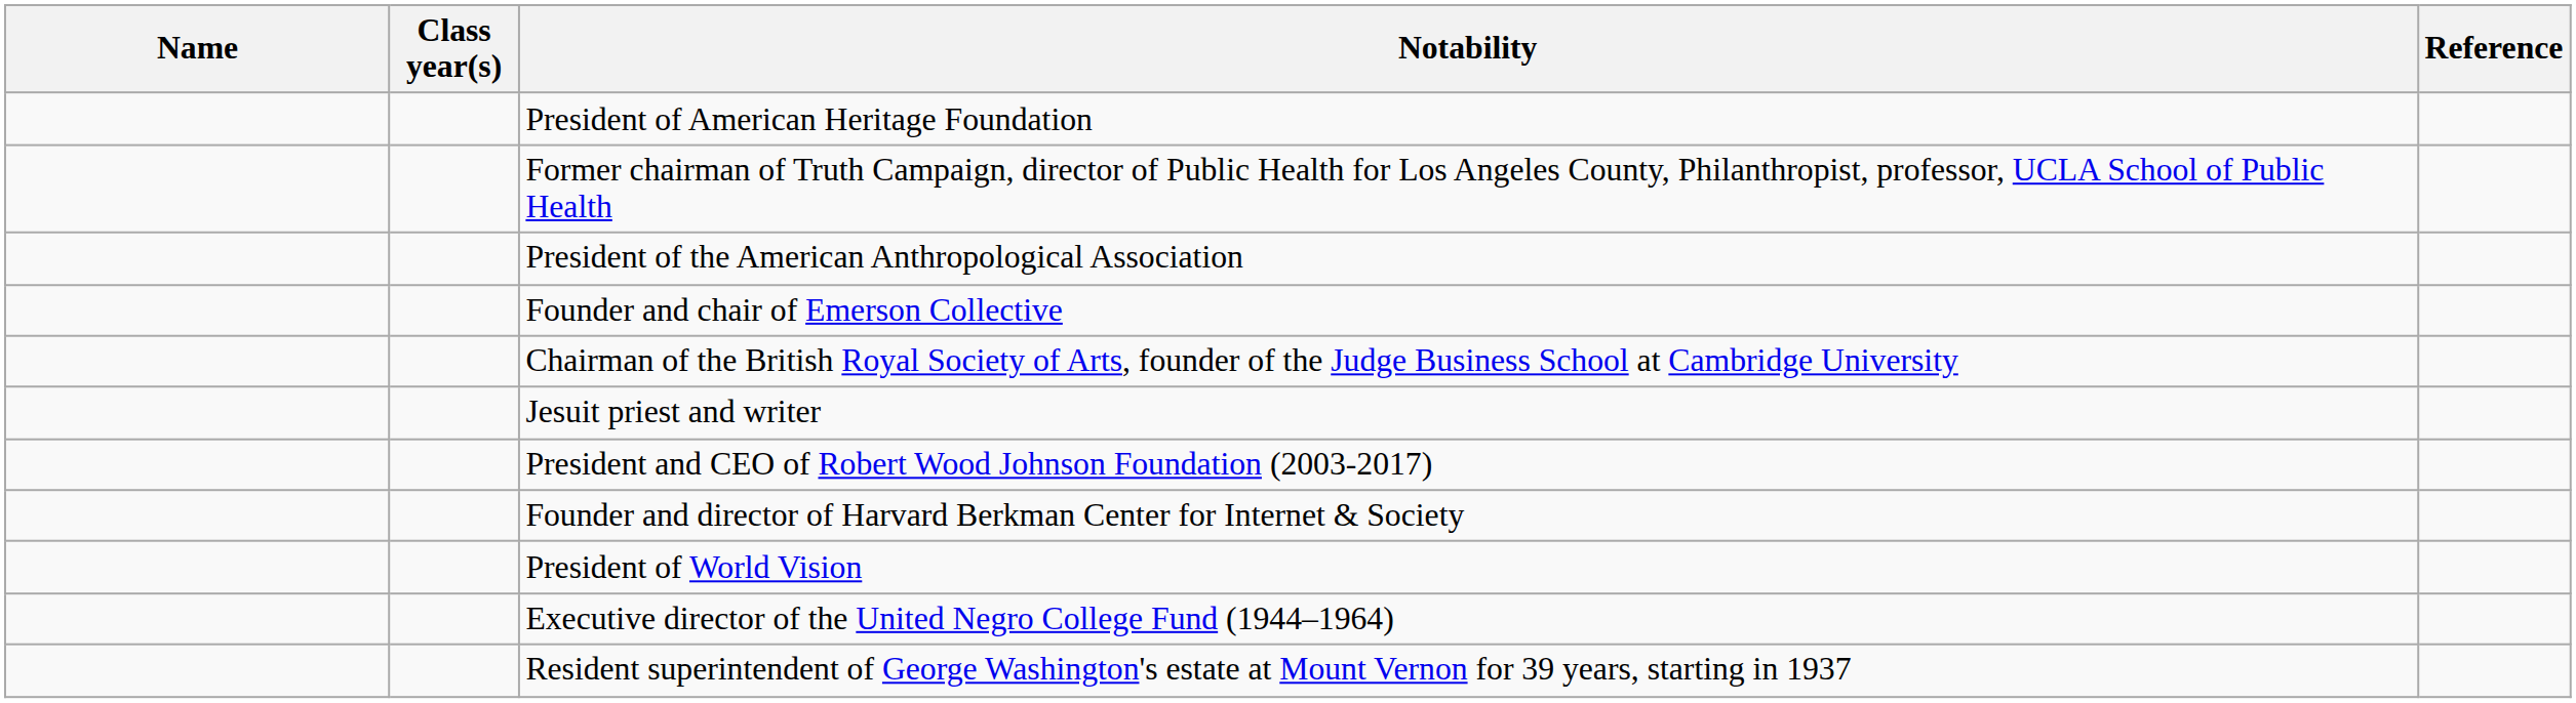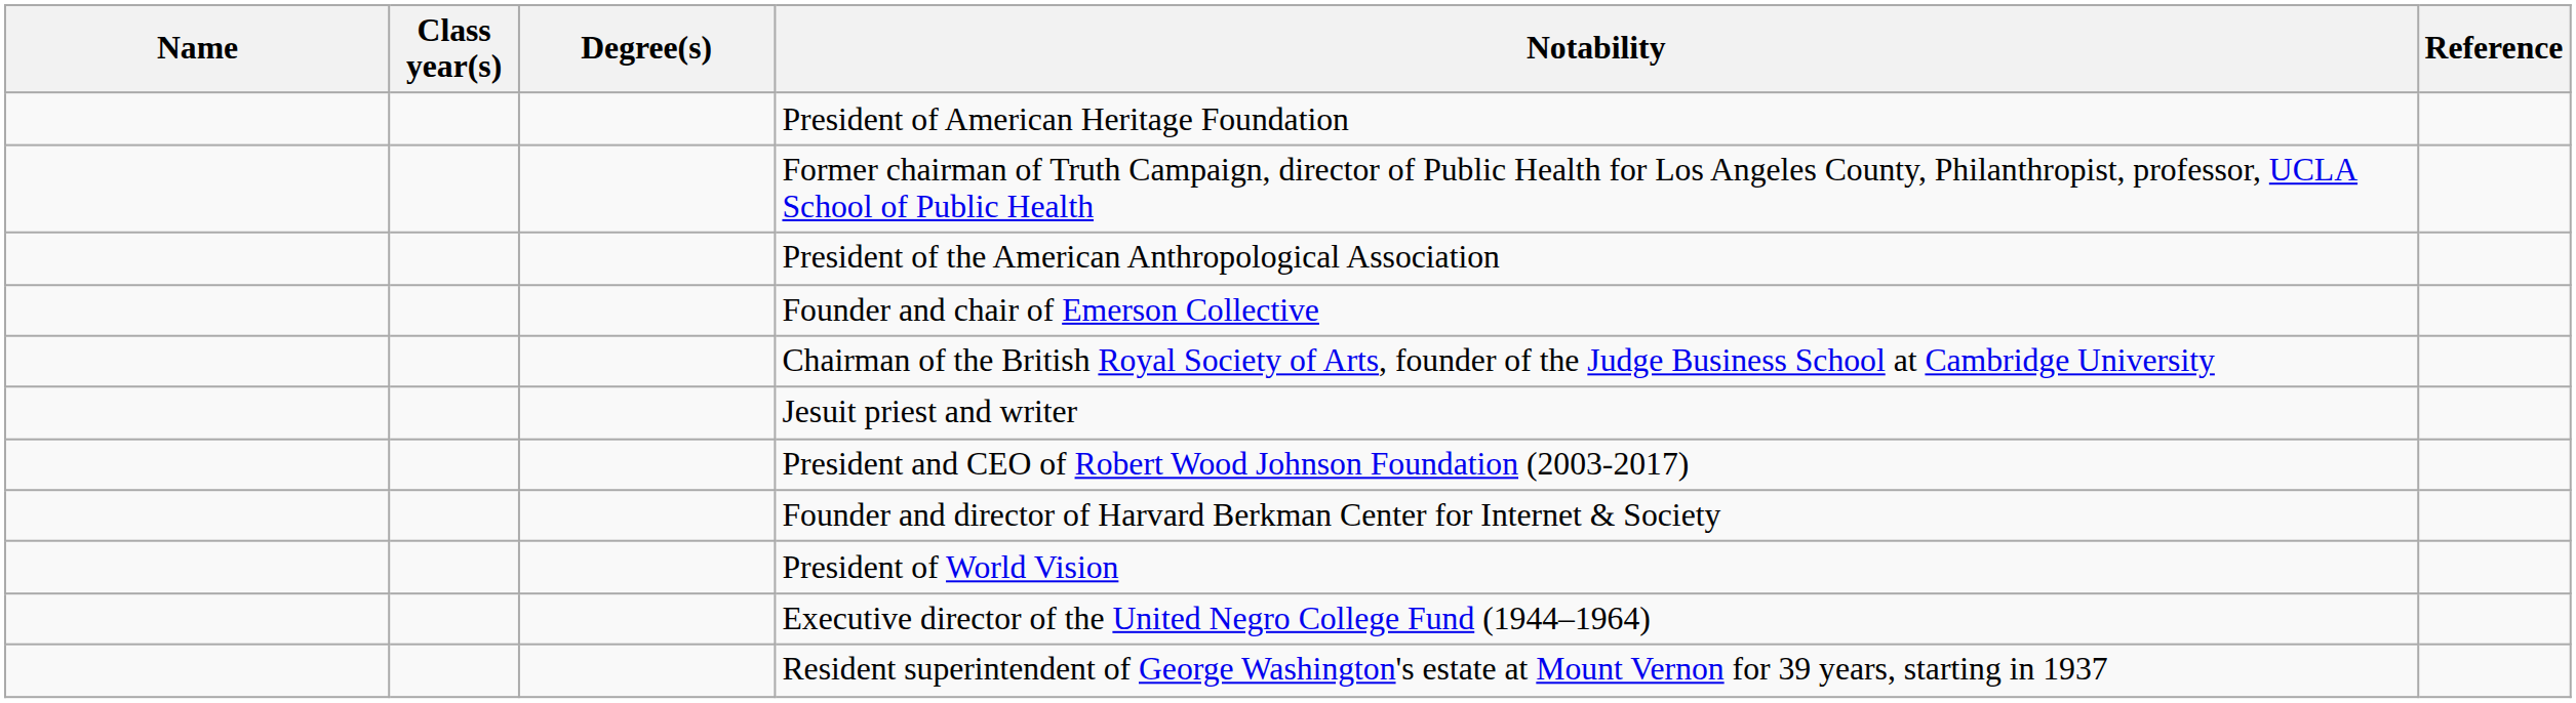+ column: Degree(s)
